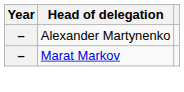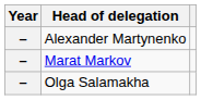+ row: – | Olga Salamakha
